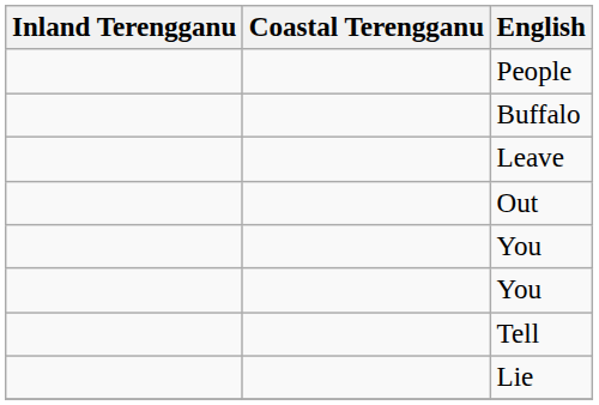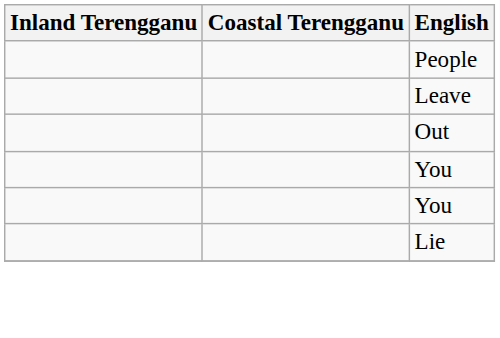- row: Buffalo
- row: Tell
